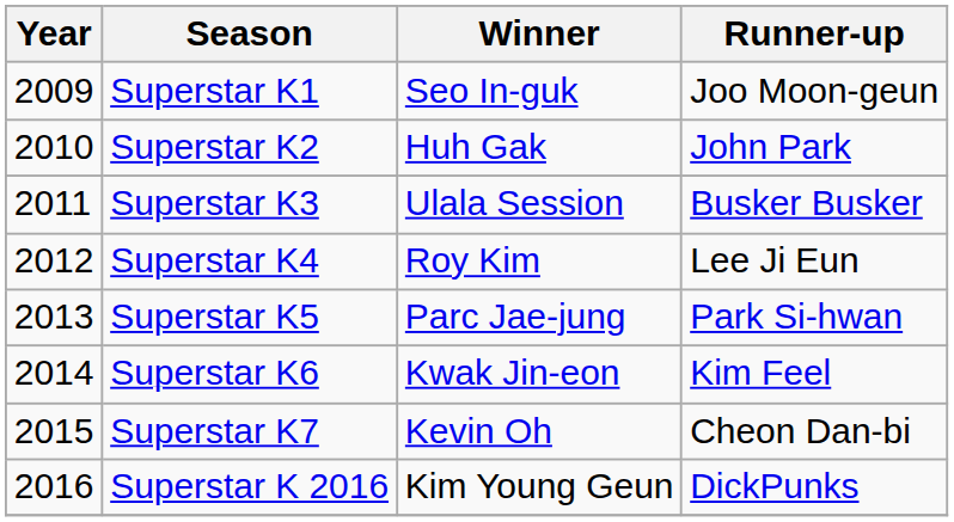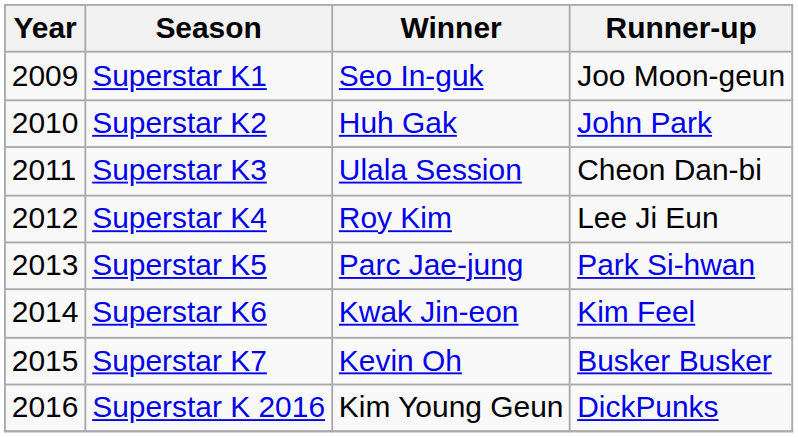Superstar K3 | Runner-up: Busker Busker -> Cheon Dan-bi
Superstar K7 | Runner-up: Cheon Dan-bi -> Busker Busker
